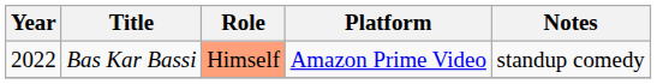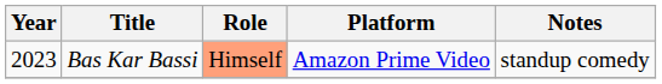Bas Kar Bassi | Year: 2022 -> 2023
